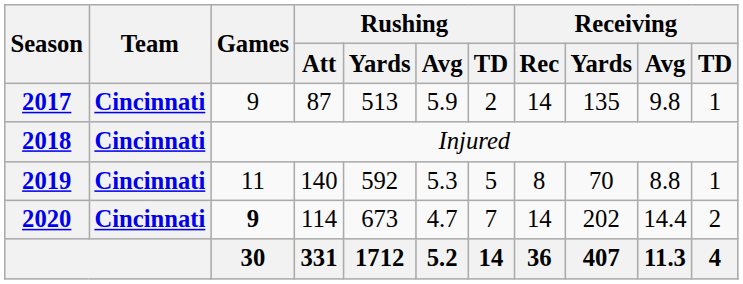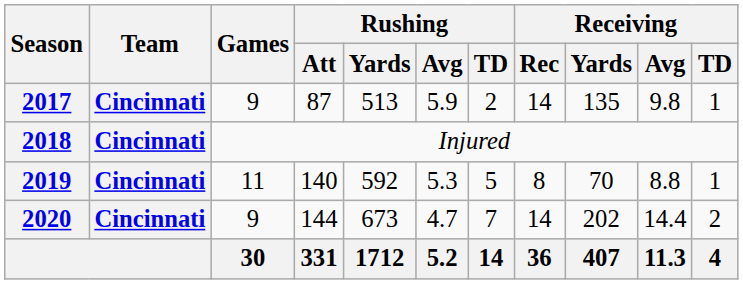2020 | Games: bold -> normal
2020 | Rushing / Att: 114 -> 144
